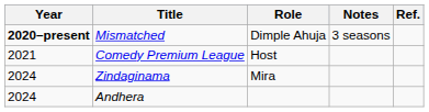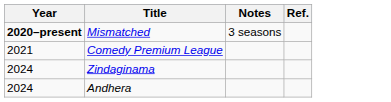- column: Role | Dimple Ahuja | Host | Mira
